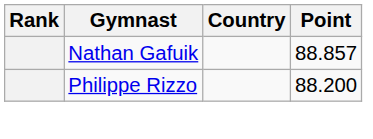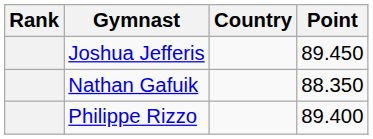+ row: Joshua Jefferis | 89.450
Nathan Gafuik | Point: 88.857 -> 88.350
Philippe Rizzo | Point: 88.200 -> 89.400
